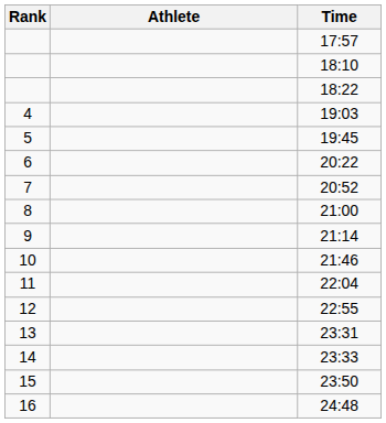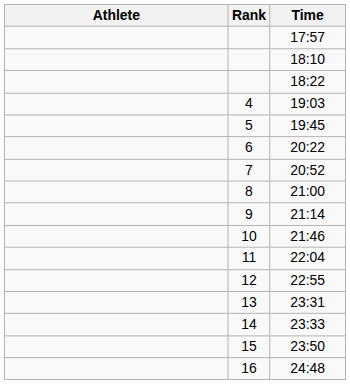columns swapped: Rank <-> Athlete
